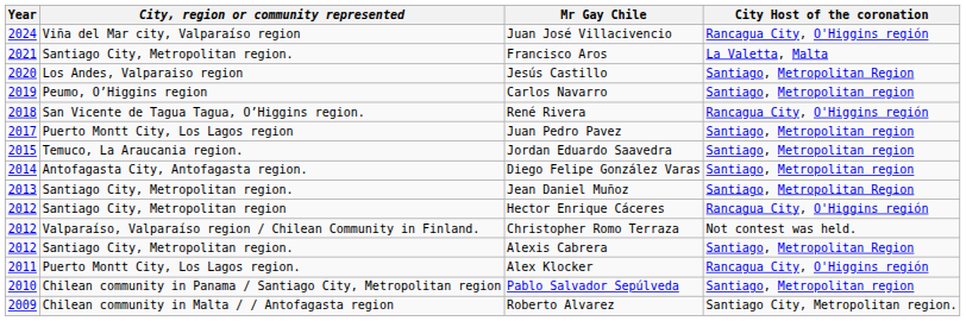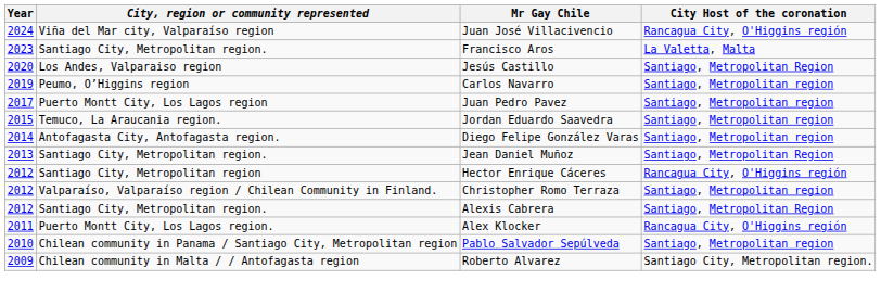Francisco Aros | Year: 2021 -> 2023
- row: 2018 | San Vicente de Tagua Tagua, O’Higgins region. | René Rivera | Rancagua City, O'Higgins región
Christopher Romo Terraza | City Host of the coronation: Not contest was held. -> Santiago, Metropolitan region
